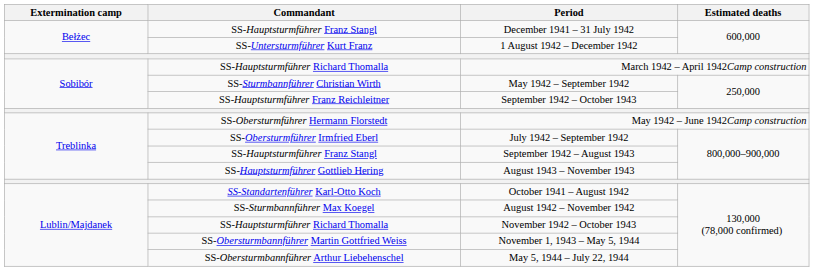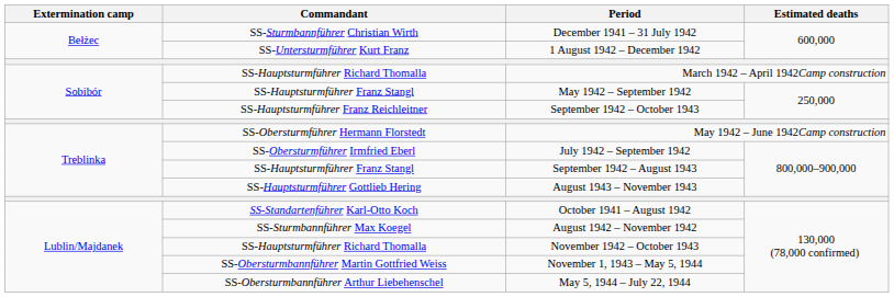December 1941 – 31 July 1942 | Commandant: SS-Hauptsturmführer Franz Stangl -> SS-Sturmbannführer Christian Wirth
May 1942 – September 1942 | Commandant: SS-Sturmbannführer Christian Wirth -> SS-Hauptsturmführer Franz Stangl
